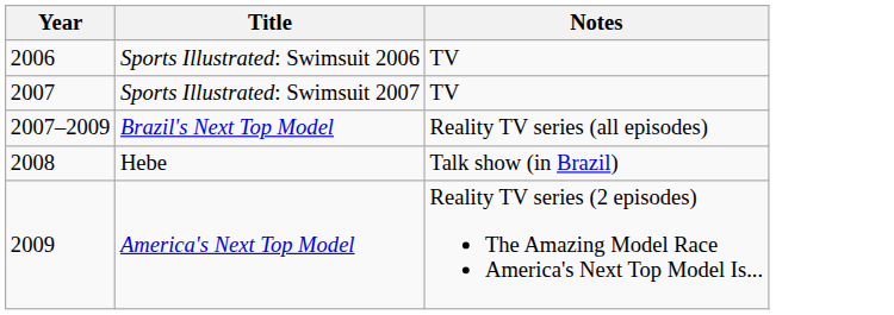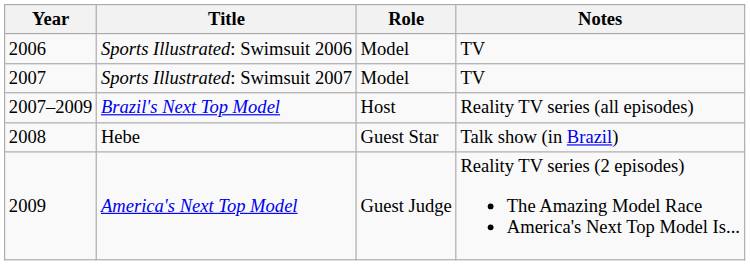+ column: Role | Model | Model | Host | Guest Star | Guest Judge
